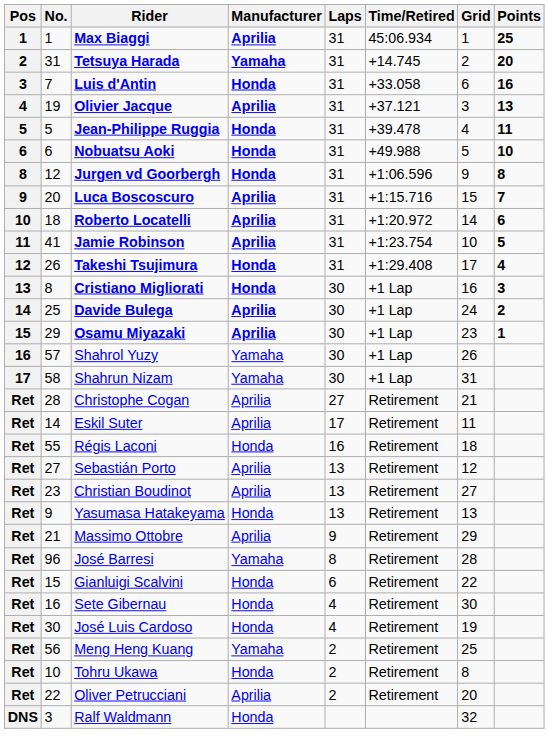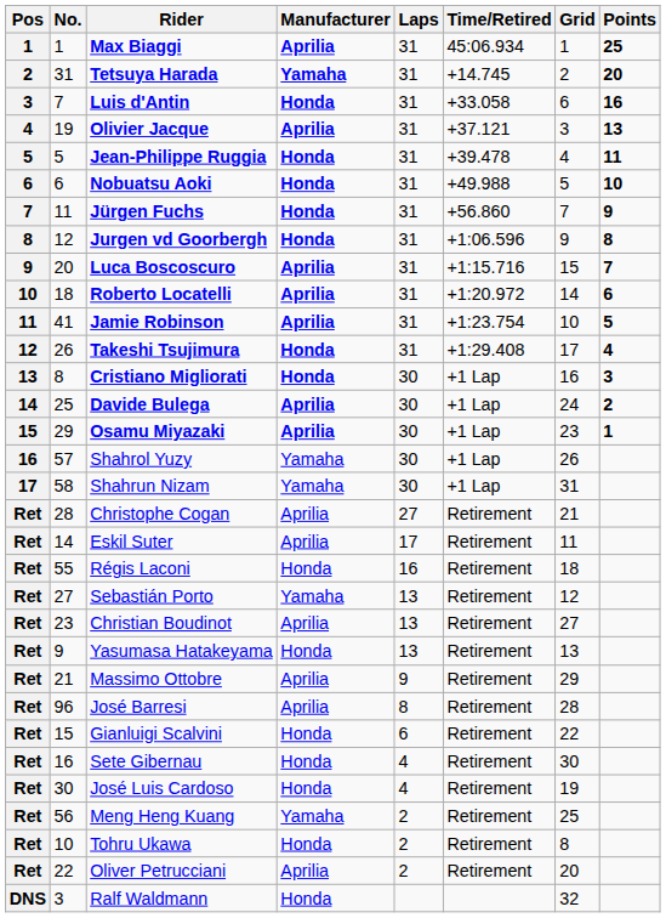+ row: 7 | 11 | Jürgen Fuchs | Honda | 31 | +56.860 | 7 | 9
Sebastián Porto | Manufacturer: Aprilia -> Yamaha
José Barresi | Manufacturer: Yamaha -> Aprilia
